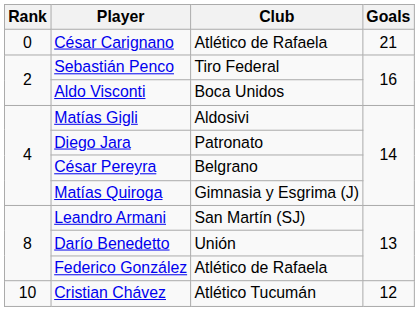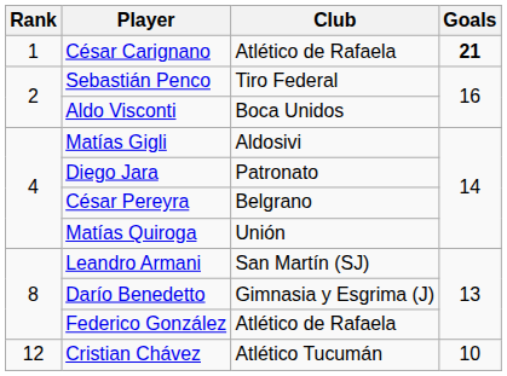César Carignano | Rank: 0 -> 1
César Carignano | Goals: normal -> bold
Matías Quiroga | Club: Gimnasia y Esgrima (J) -> Unión
Darío Benedetto | Club: Unión -> Gimnasia y Esgrima (J)
Cristian Chávez | Rank: 10 -> 12
Cristian Chávez | Goals: 12 -> 10
